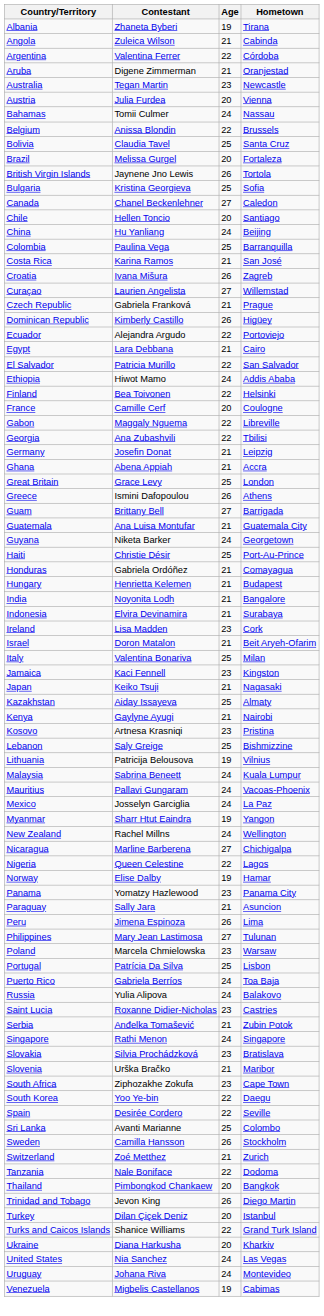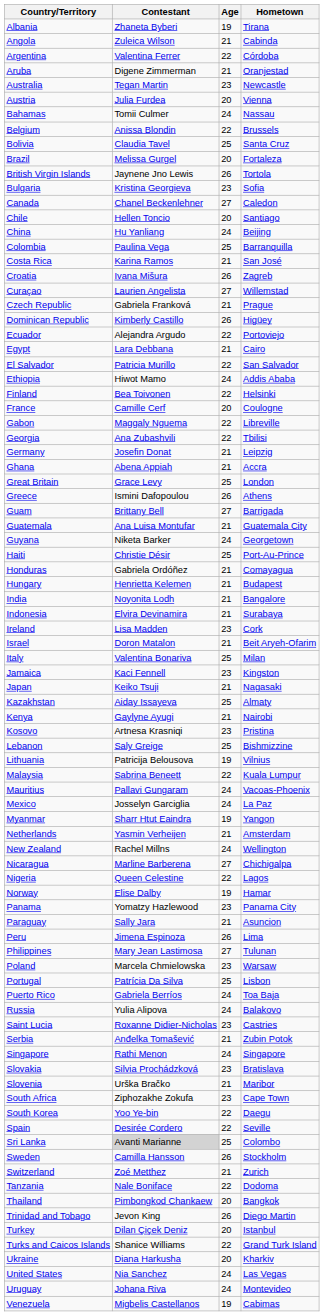Bulgaria | Age: 25 -> 23
Malaysia | Age: 24 -> 22
+ row: Netherlands | Yasmin Verheijen | 21 | Amsterdam
Sri Lanka | Contestant: no background -> lightgrey background
